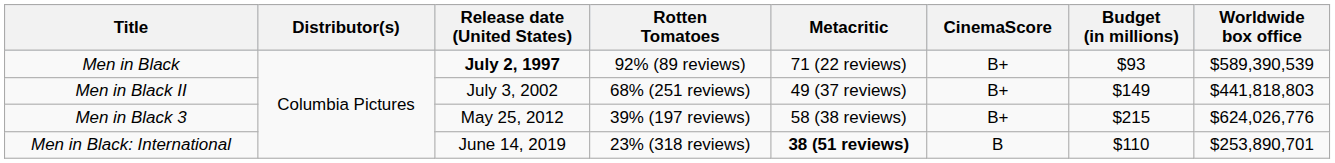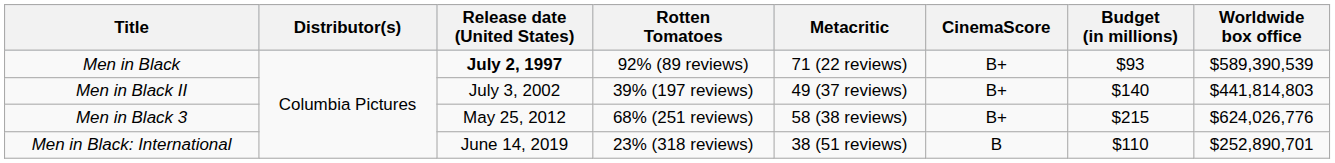Men in Black II | Rotten Tomatoes: 68% (251 reviews) -> 39% (197 reviews)
Men in Black II | Budget (in millions): $149 -> $140
Men in Black II | Worldwide box office: $441,818,803 -> $441,814,803
Men in Black 3 | Rotten Tomatoes: 39% (197 reviews) -> 68% (251 reviews)
Men in Black: International | Metacritic: bold -> normal
Men in Black: International | Worldwide box office: $253,890,701 -> $252,890,701
